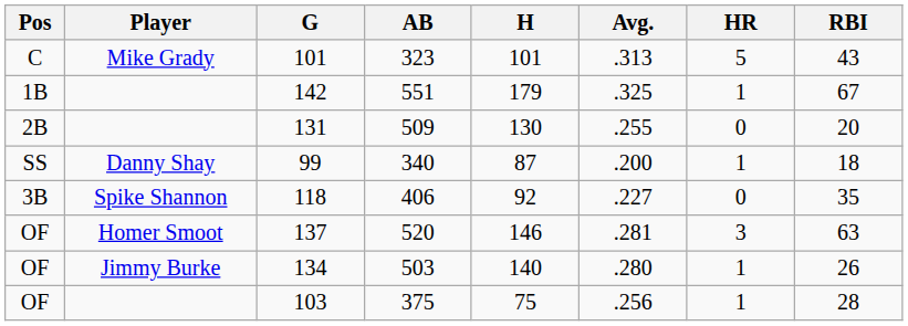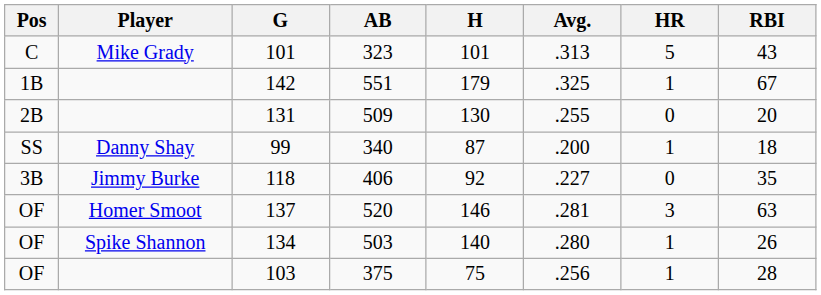118 | Player: Spike Shannon -> Jimmy Burke
134 | Player: Jimmy Burke -> Spike Shannon
